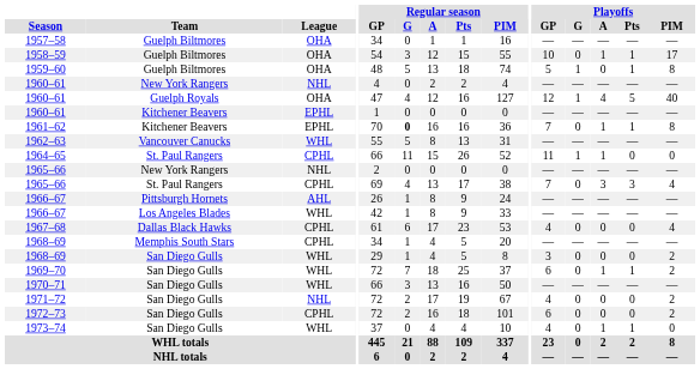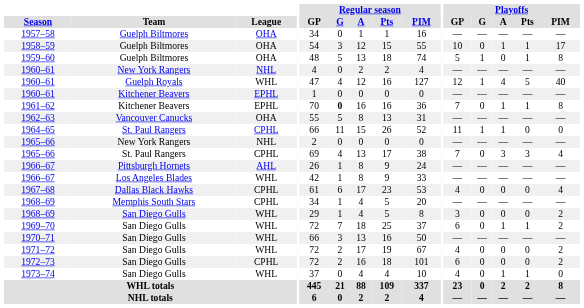1960–61 / Guelph Royals | League: OHA -> WHL
1962–63 | League: WHL -> OHA
1971–72 | League: NHL -> WHL
